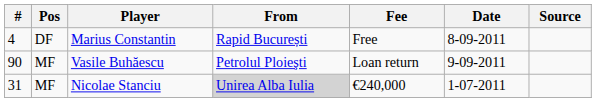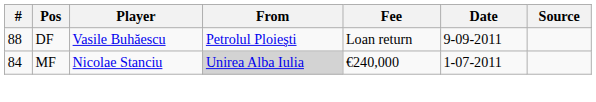- row: 4 | DF | Marius Constantin | Rapid București | Free | 8-09-2011
Vasile Buhăescu | #: 90 -> 88
Vasile Buhăescu | Pos: MF -> DF
Nicolae Stanciu | #: 31 -> 84
